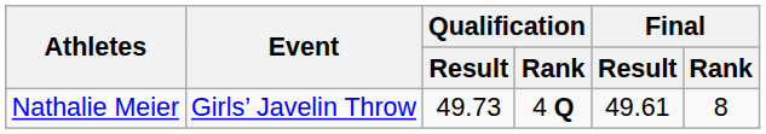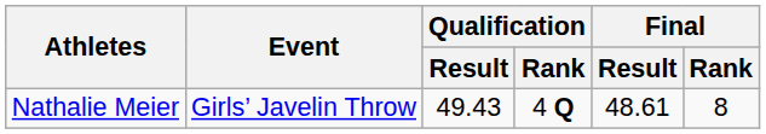Nathalie Meier | Qualification / Result: 49.73 -> 49.43
Nathalie Meier | Final / Result: 49.61 -> 48.61
